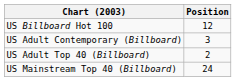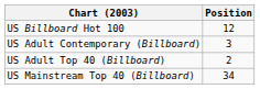US Mainstream Top 40 (Billboard) | Position: 24 -> 34
